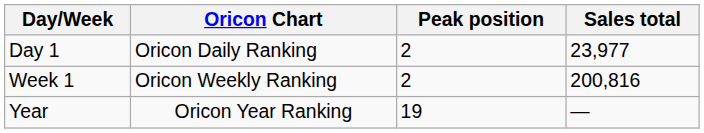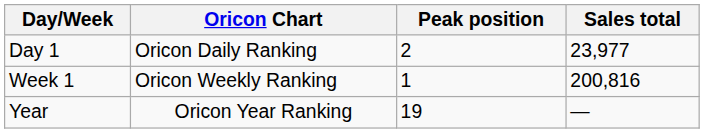Week 1 | Peak position: 2 -> 1
